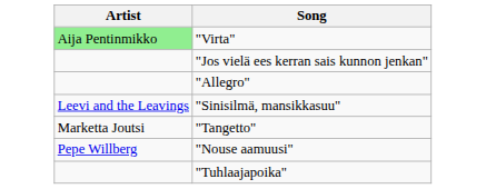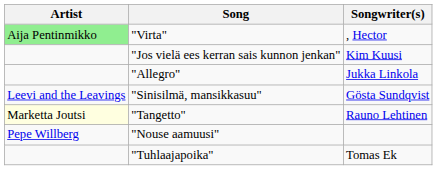+ column: Songwriter(s) | , Hector | Kim Kuusi | Jukka Linkola | Gösta Sundqvist | Rauno Lehtinen | Tomas Ek
"Tangetto" | Artist: no background -> lightyellow background
